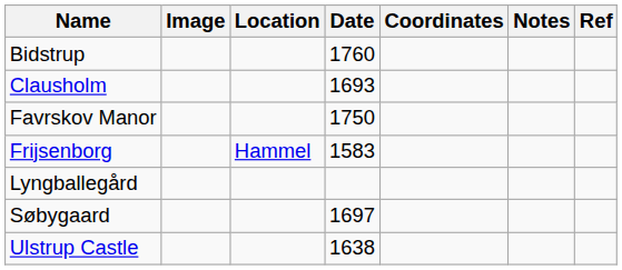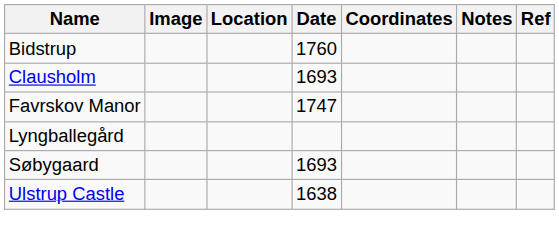Favrskov Manor | Date: 1750 -> 1747
- row: Frijsenborg | Hammel | 1583
Søbygaard | Date: 1697 -> 1693
